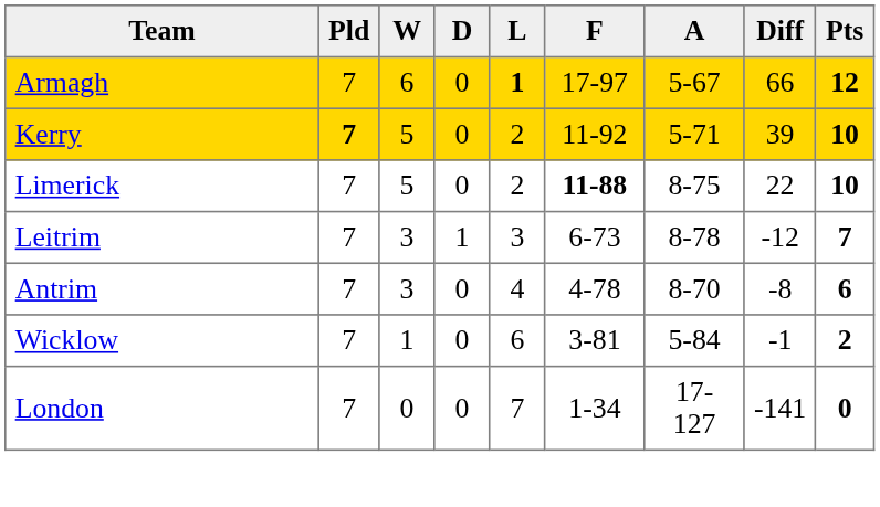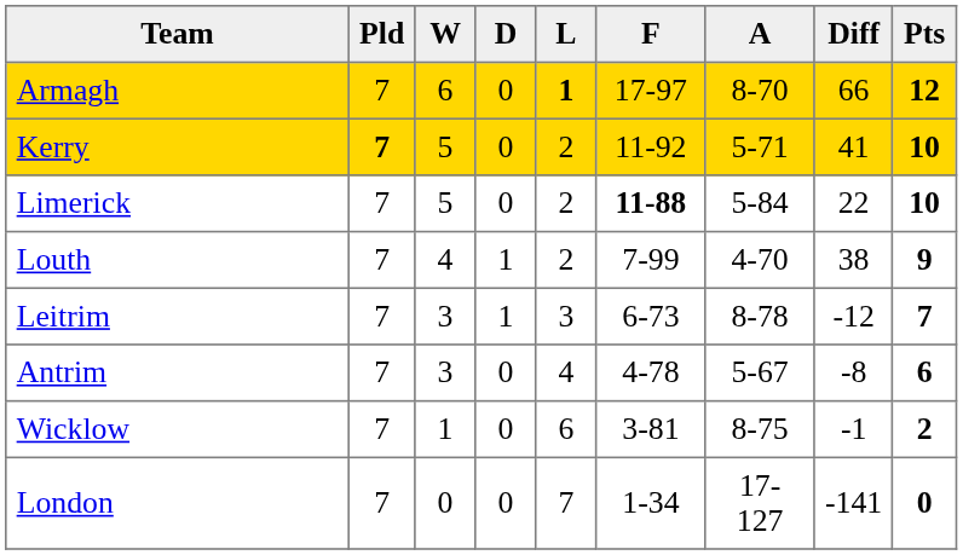Armagh | A: 5-67 -> 8-70
Kerry | Diff: 39 -> 41
Limerick | A: 8-75 -> 5-84
+ row: Louth | 7 | 4 | 1 | 2 | 7-99 | 4-70 | 38 | 9
Antrim | A: 8-70 -> 5-67
Wicklow | A: 5-84 -> 8-75
